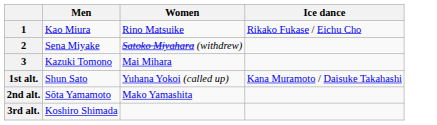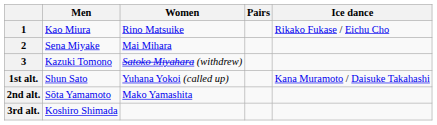+ column: Pairs
2 | Women: Satoko Miyahara (withdrew) -> Mai Mihara
3 | Women: Mai Mihara -> Satoko Miyahara (withdrew)
